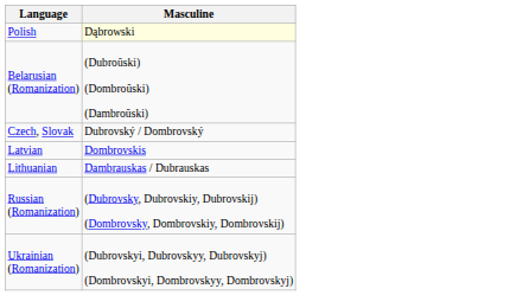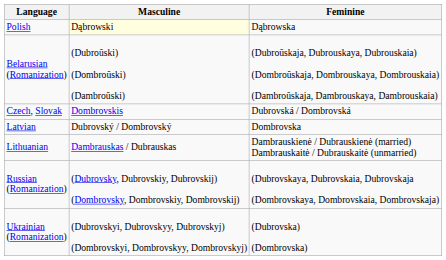+ column: Feminine | Dąbrowska | (Dubroŭskaja, Dubrouskaya, Dubrouskaia) (Dombroŭskaja, Dombrouskaya, Dombrouskaia) (Dambroŭskaja, Dambrouskaya, Dambrouskaia) | Dubrovská / Dombrovská | Dombrovska | Dambrauskienė / Dubrauskienė (married) Dambrauskaitė / Dubrauskaitė (unmarried) | (Dubrovskaya, Dubrovskaia, Dubrovskaja (Dombrovskaya, Dombrovskaia, Dombrovskaja) | (Dubrovska) (Dombrovska)
Czech, Slovak | Masculine: Dubrovský / Dombrovský -> Dombrovskis
Latvian | Masculine: Dombrovskis -> Dubrovský / Dombrovský
